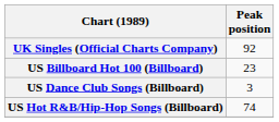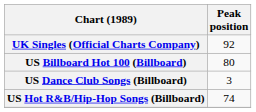US Billboard Hot 100 (Billboard) | Peak position: 23 -> 80
